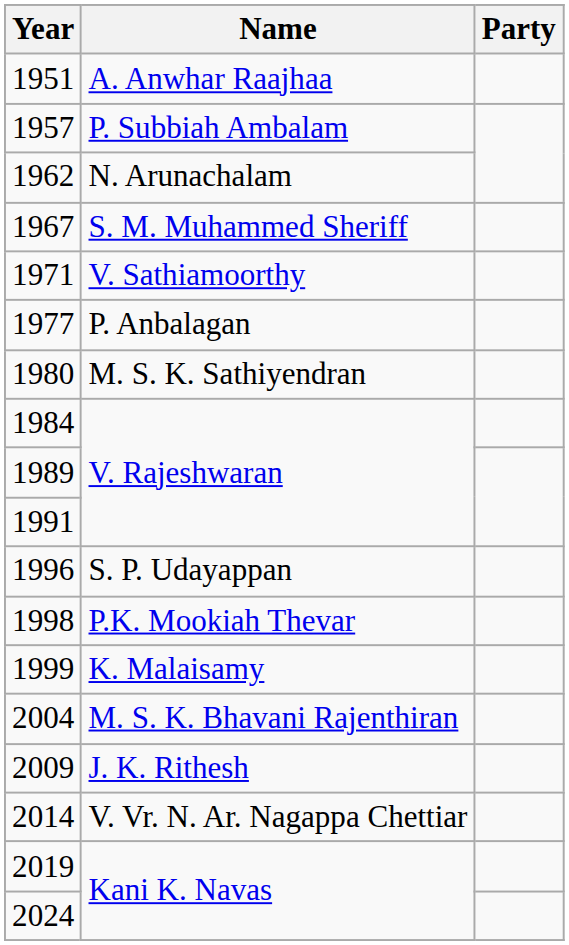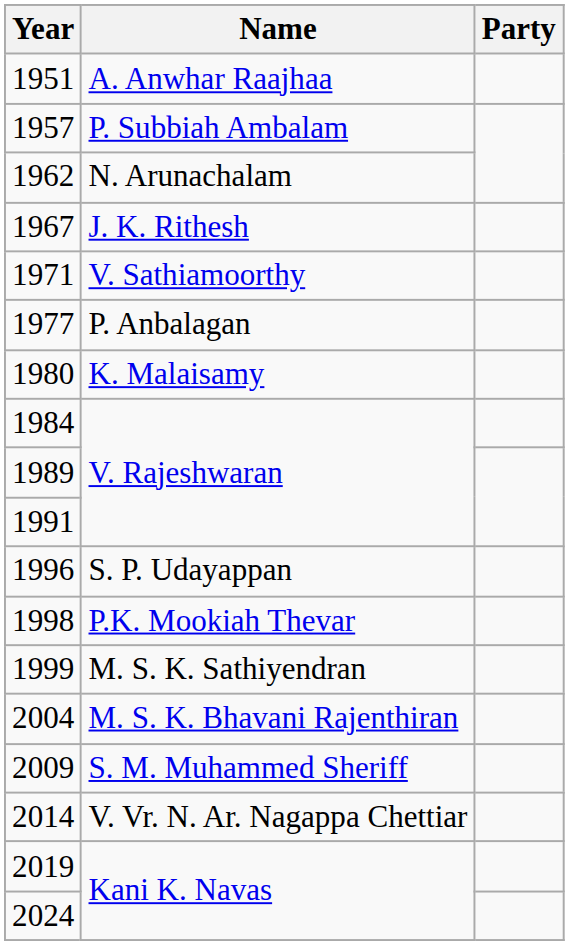1967 | Name: S. M. Muhammed Sheriff -> J. K. Rithesh
1980 | Name: M. S. K. Sathiyendran -> K. Malaisamy
1999 | Name: K. Malaisamy -> M. S. K. Sathiyendran
2009 | Name: J. K. Rithesh -> S. M. Muhammed Sheriff
